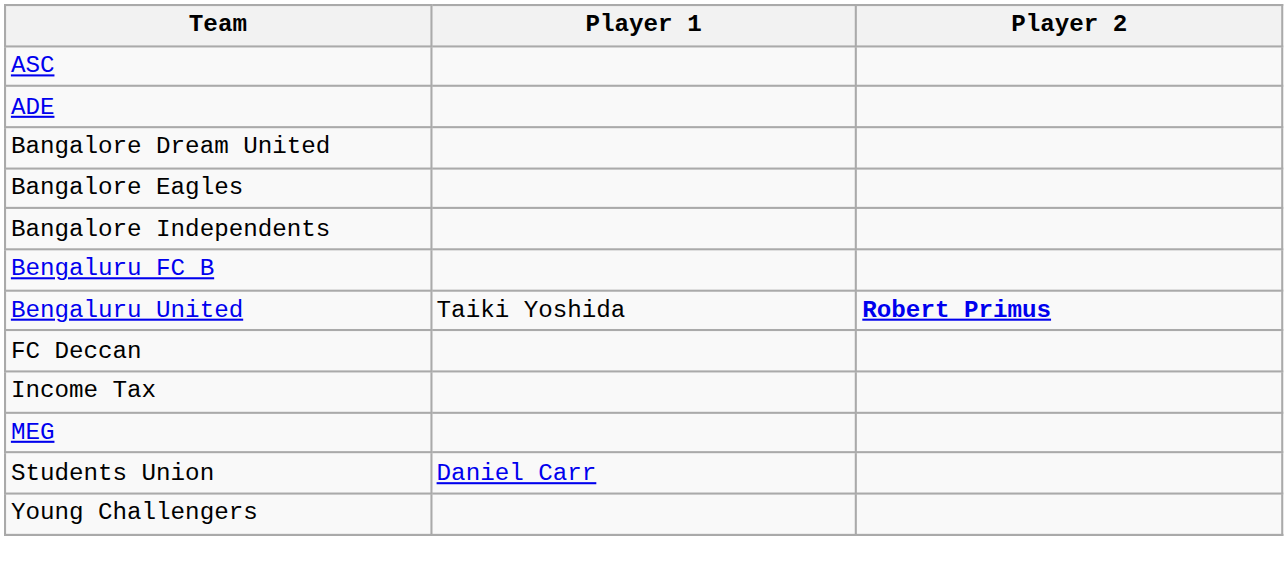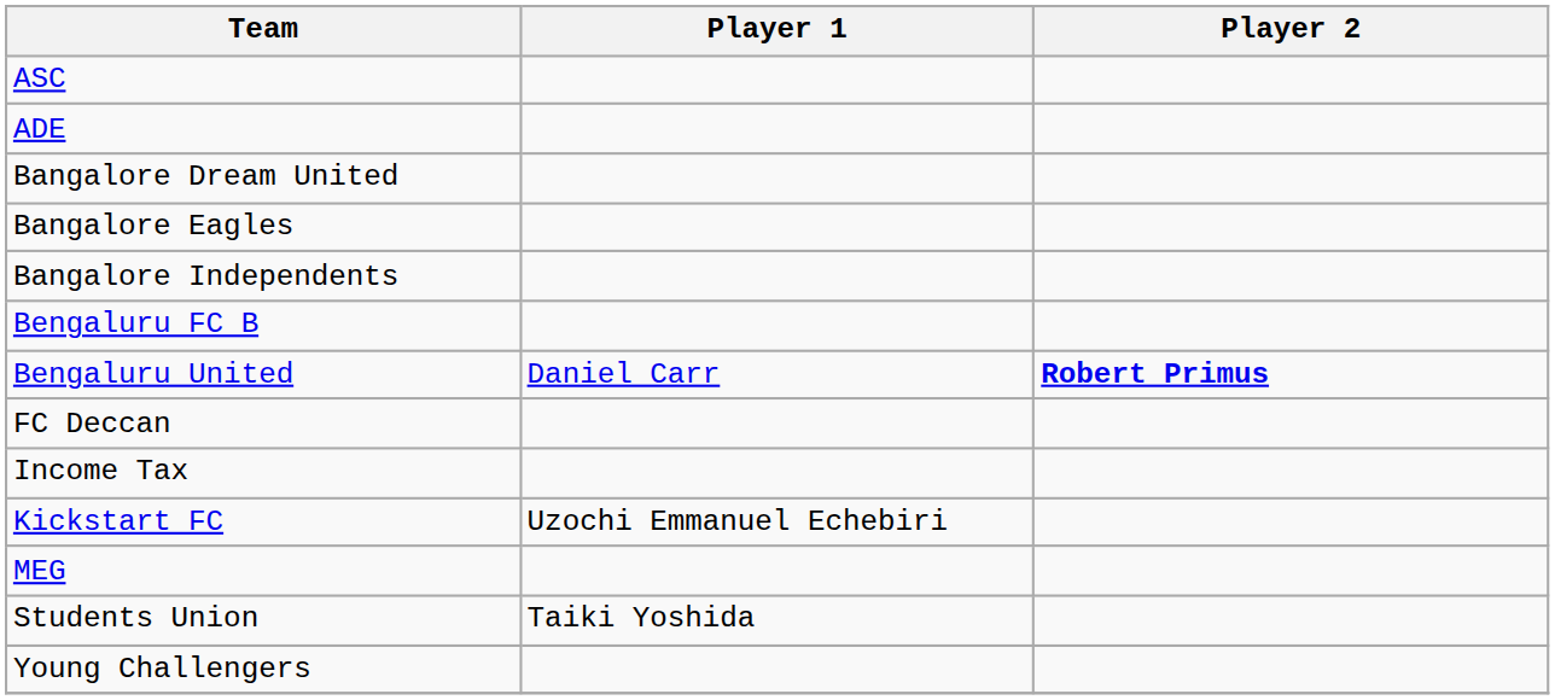Bengaluru United | Player 1: Taiki Yoshida -> Daniel Carr
+ row: Kickstart FC | Uzochi Emmanuel Echebiri
Students Union | Player 1: Daniel Carr -> Taiki Yoshida
